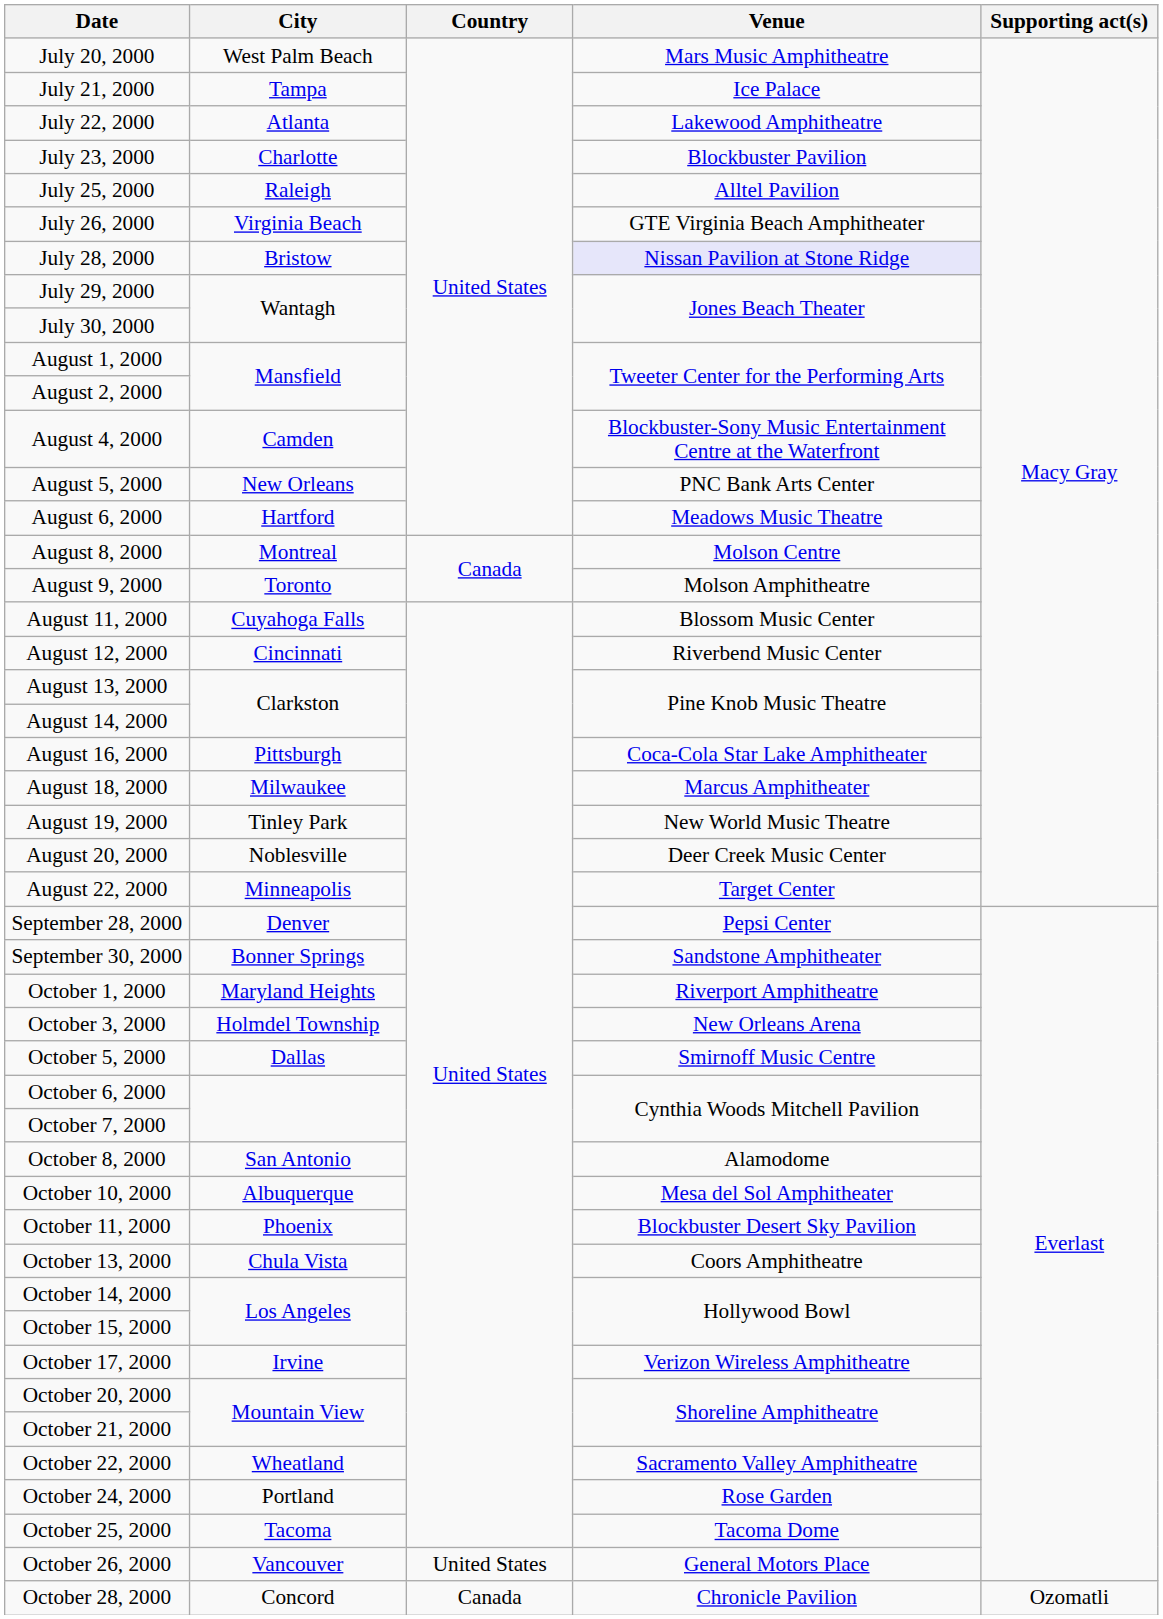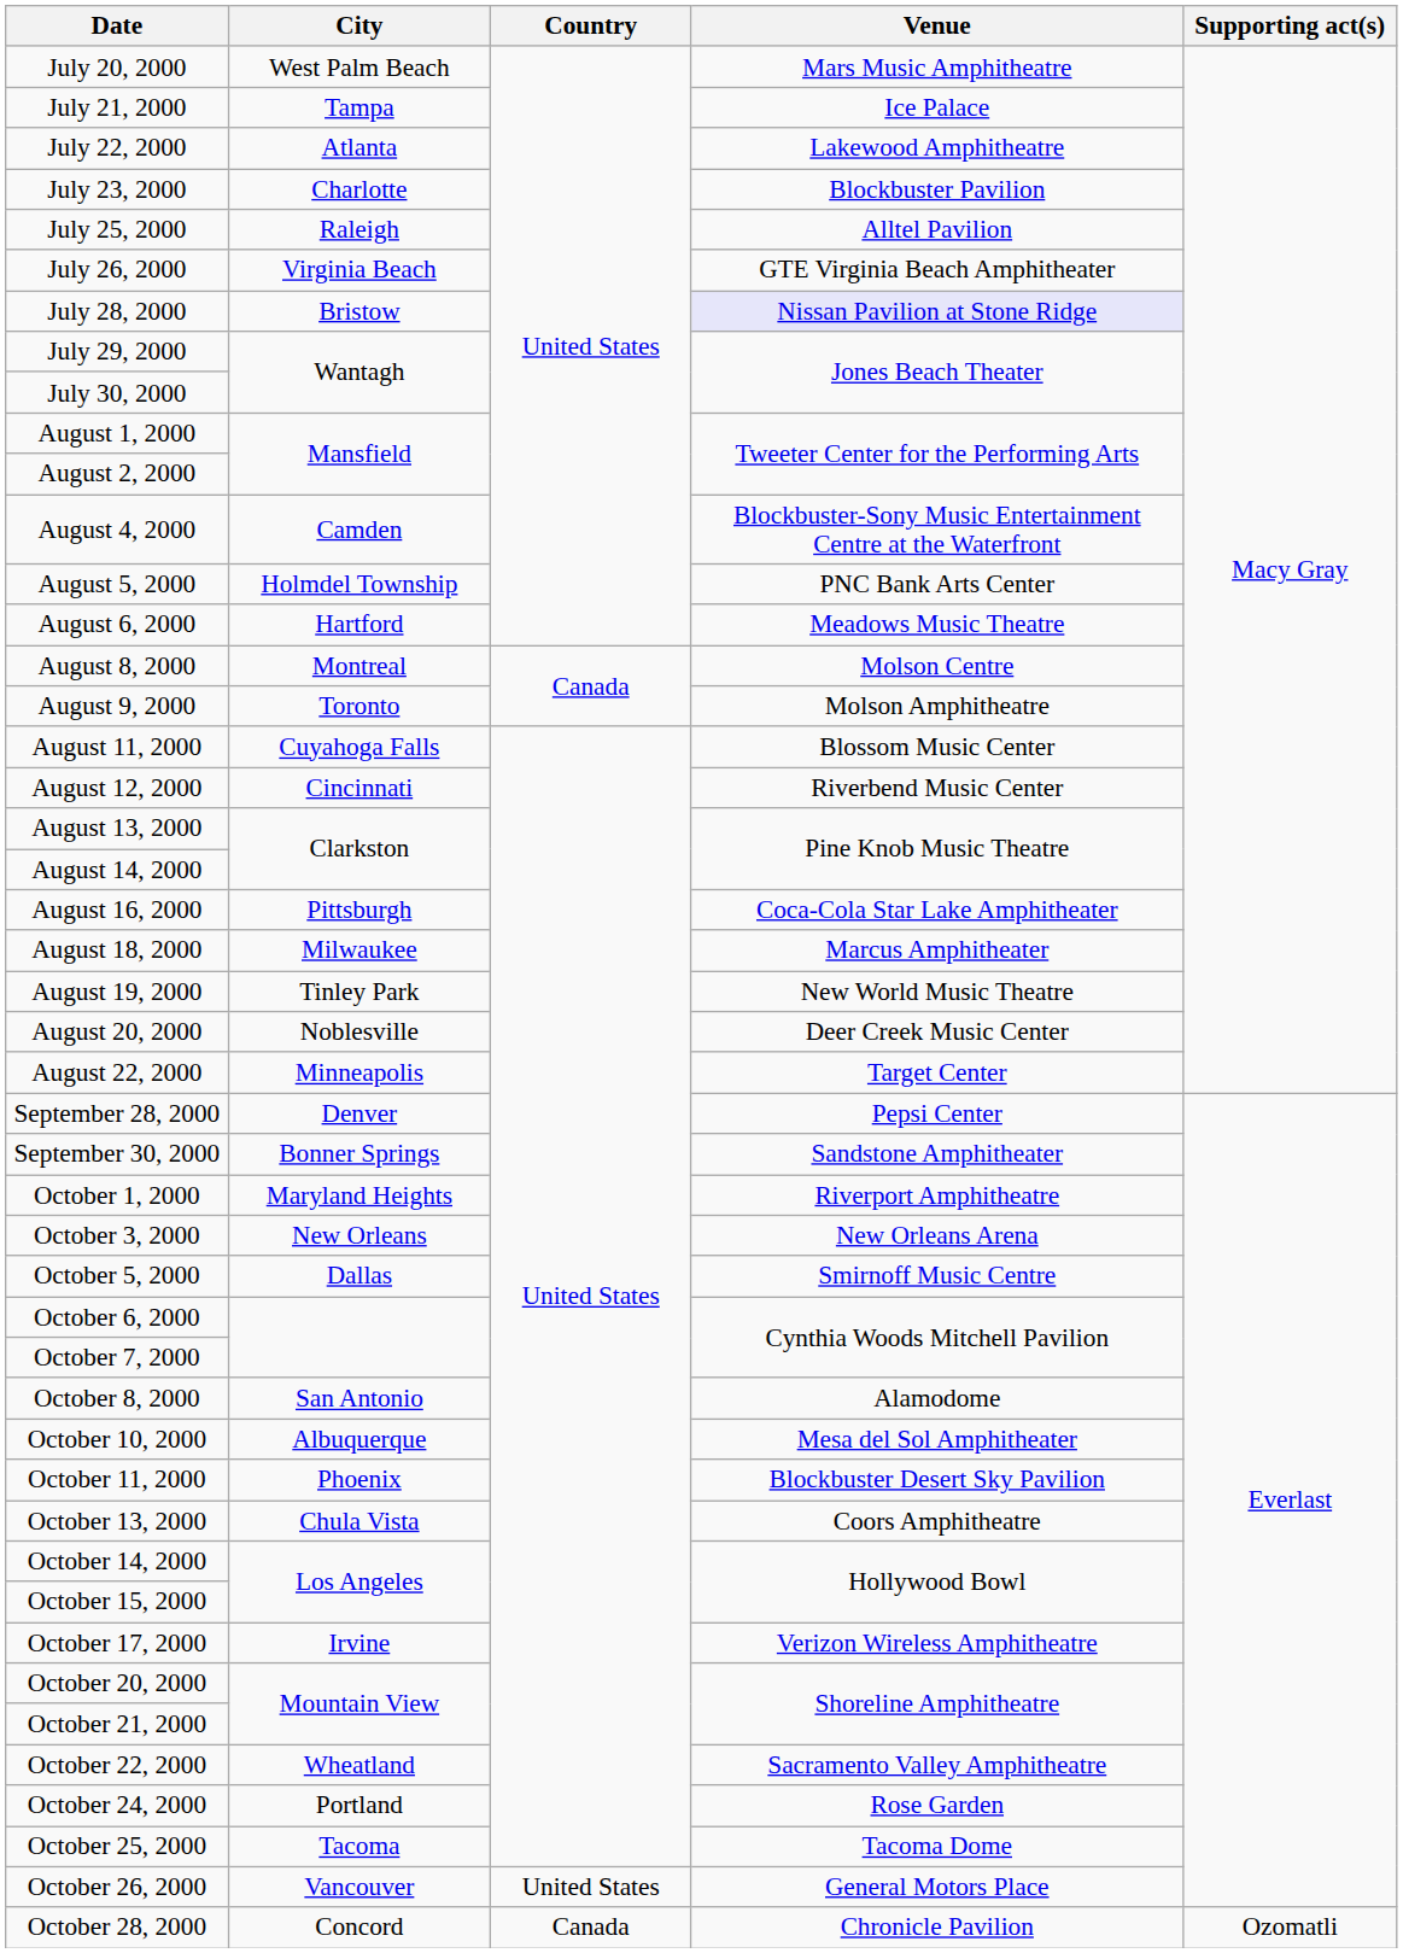August 5, 2000 | City: New Orleans -> Holmdel Township
October 3, 2000 | City: Holmdel Township -> New Orleans
